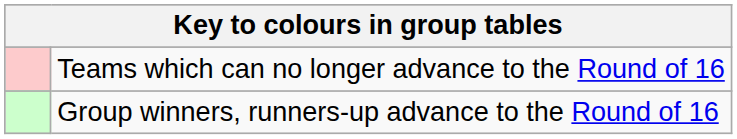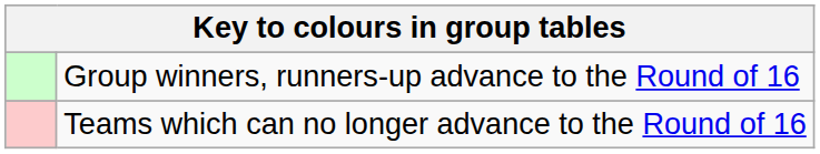rows swapped: Group winners, runners-up advance to the Round of 16 <-> Teams which can no longer advance to the Round of 16
